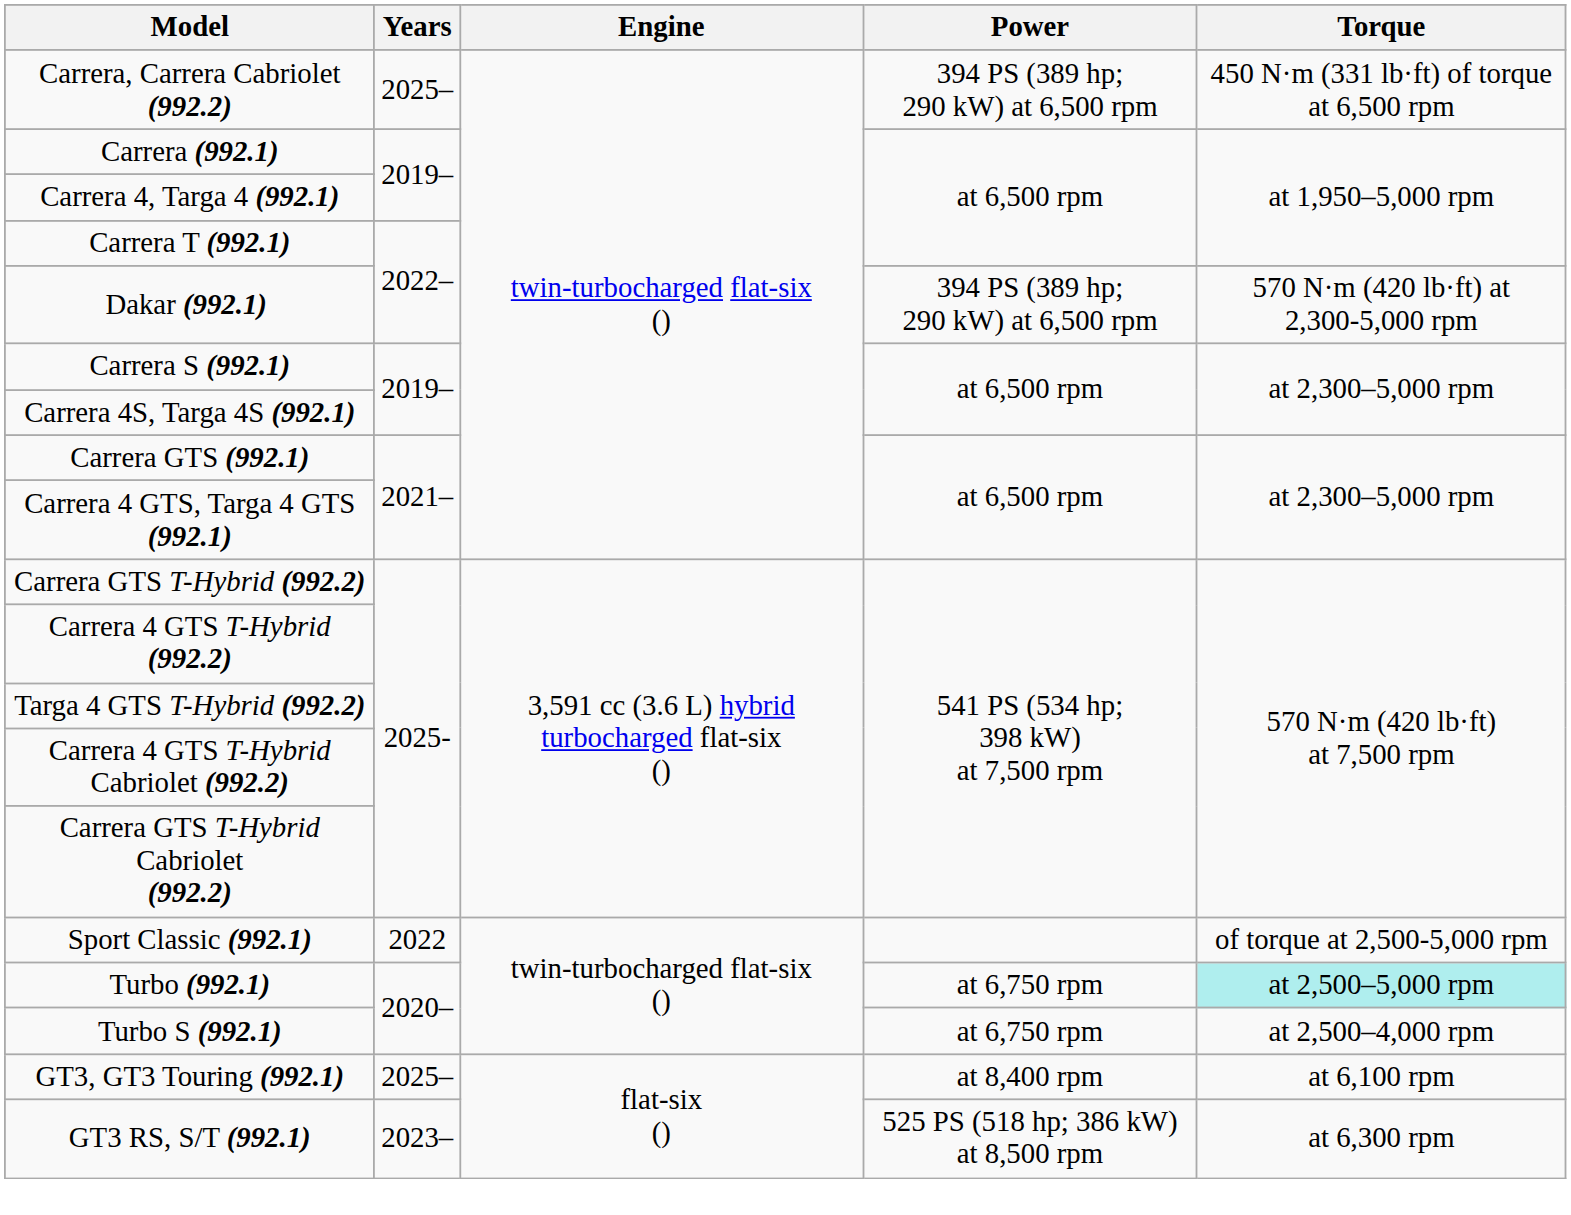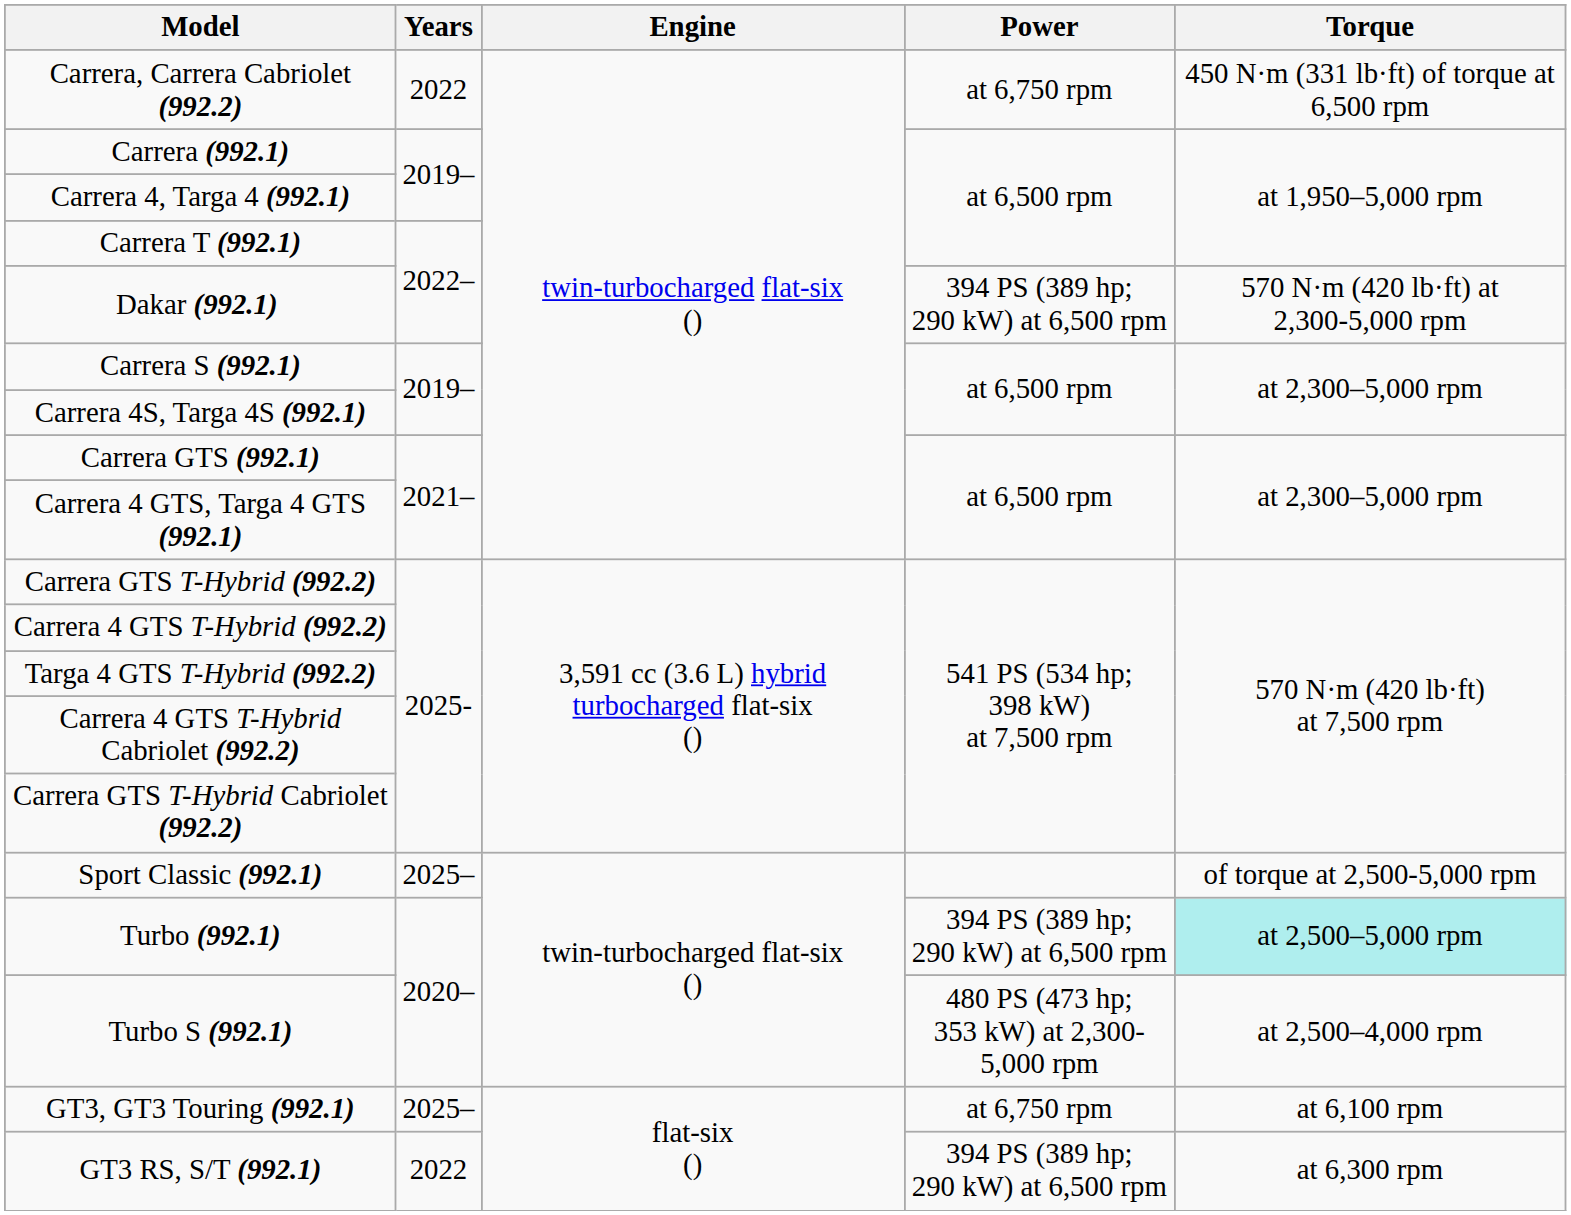Carrera, Carrera Cabriolet (992.2) | Years: 2025– -> 2022
Carrera, Carrera Cabriolet (992.2) | Power: 394 PS (389 hp; 290 kW) at 6,500 rpm -> at 6,750 rpm
Sport Classic (992.1) | Years: 2022 -> 2025–
Turbo (992.1) | Power: at 6,750 rpm -> 394 PS (389 hp; 290 kW) at 6,500 rpm
Turbo S (992.1) | Power: at 6,750 rpm -> 480 PS (473 hp; 353 kW) at 2,300-5,000 rpm
GT3, GT3 Touring (992.1) | Power: at 8,400 rpm -> at 6,750 rpm
GT3 RS, S/T (992.1) | Years: 2023– -> 2022
GT3 RS, S/T (992.1) | Power: 525 PS (518 hp; 386 kW) at 8,500 rpm -> 394 PS (389 hp; 290 kW) at 6,500 rpm
